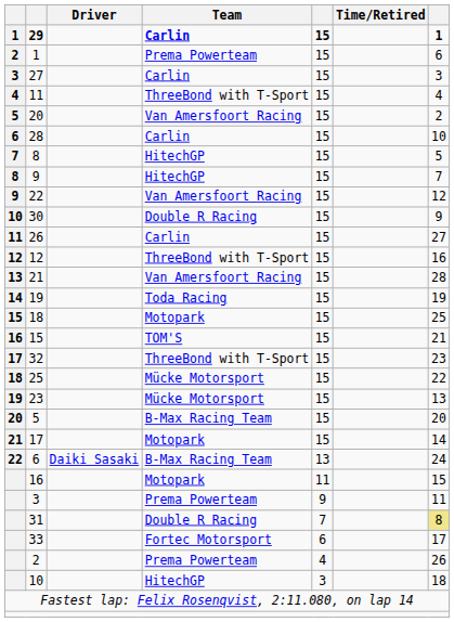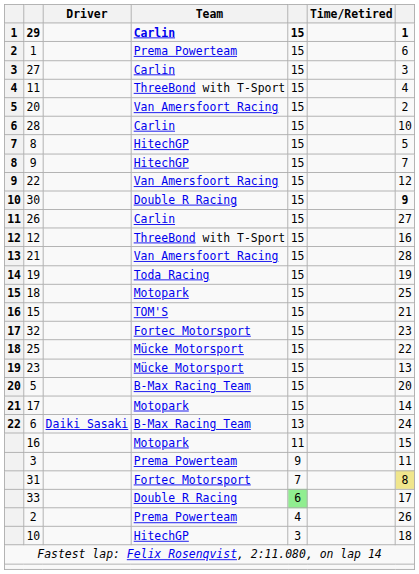30 | column 7: normal -> bold
32 | Team: ThreeBond with T-Sport -> Fortec Motorsport
31 | Team: Double R Racing -> Fortec Motorsport
33 | Team: Fortec Motorsport -> Double R Racing
33 | column 5: no background -> lightgreen background
